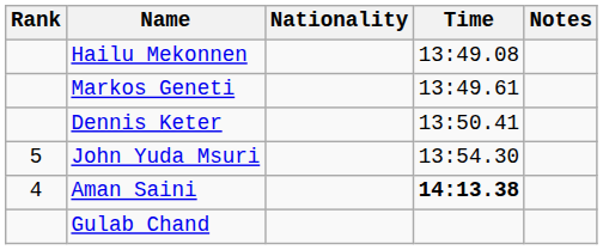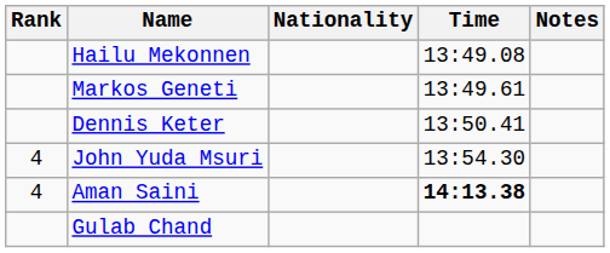John Yuda Msuri | Rank: 5 -> 4
